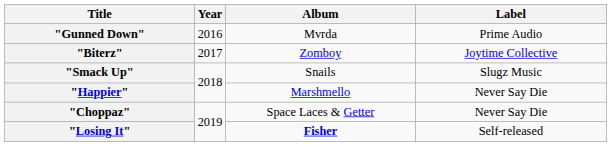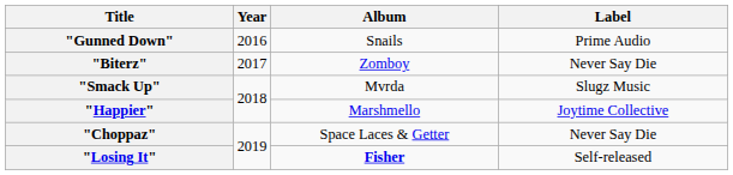"Gunned Down" | Album: Mvrda -> Snails
"Biterz" | Label: Joytime Collective -> Never Say Die
"Smack Up" | Album: Snails -> Mvrda
"Happier" | Label: Never Say Die -> Joytime Collective
